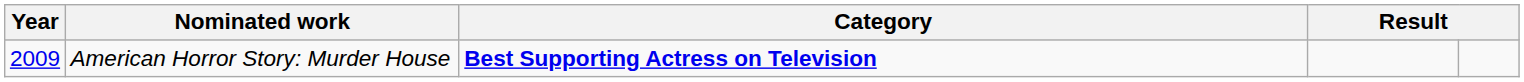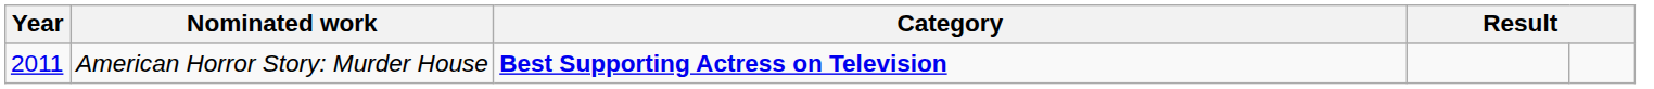American Horror Story: Murder House | Year: 2009 -> 2011
